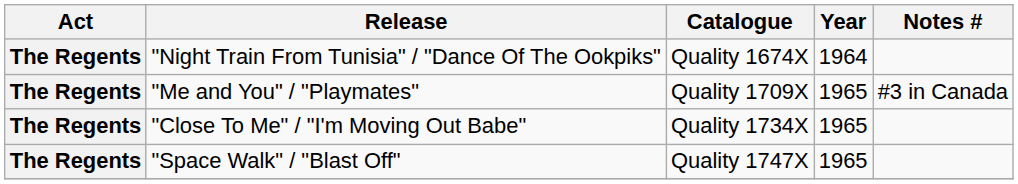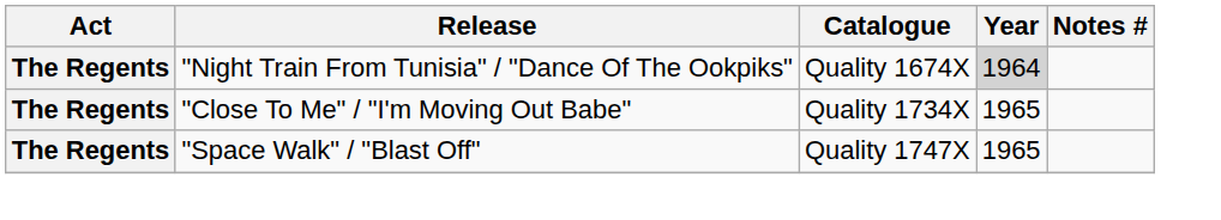"Night Train From Tunisia" / "Dance Of The Ookpiks" | Year: no background -> lightgrey background
- row: The Regents | "Me and You" / "Playmates" | Quality 1709X | 1965 | #3 in Canada
